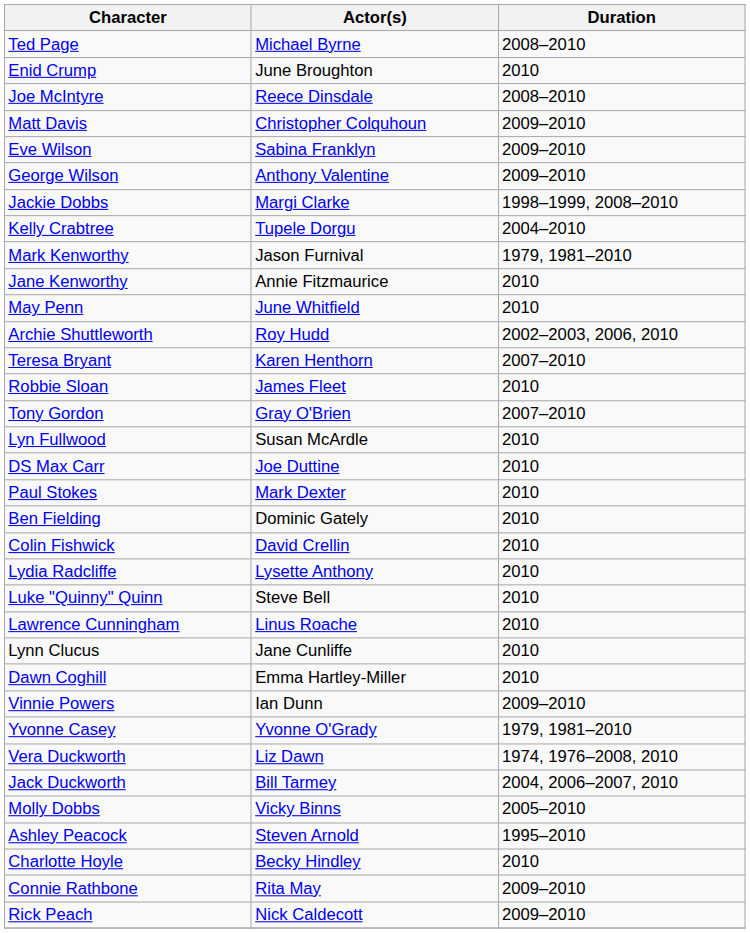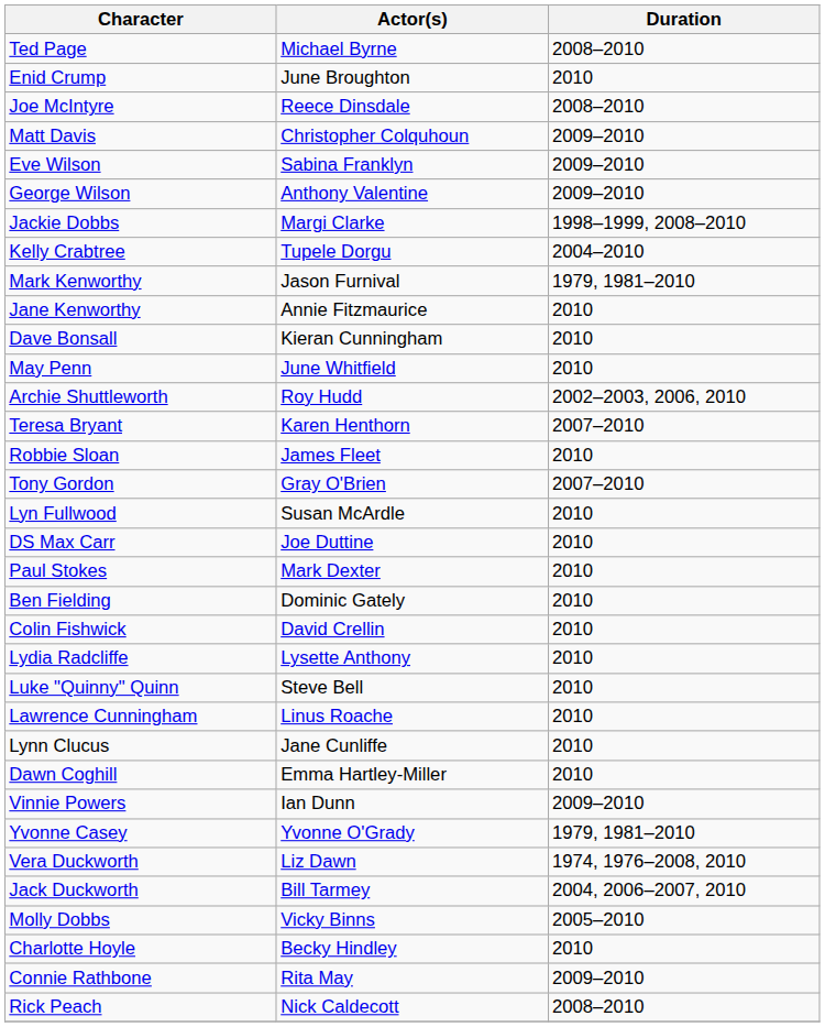+ row: Dave Bonsall | Kieran Cunningham | 2010
- row: Ashley Peacock | Steven Arnold | 1995–2010
Rick Peach | Duration: 2009–2010 -> 2008–2010
